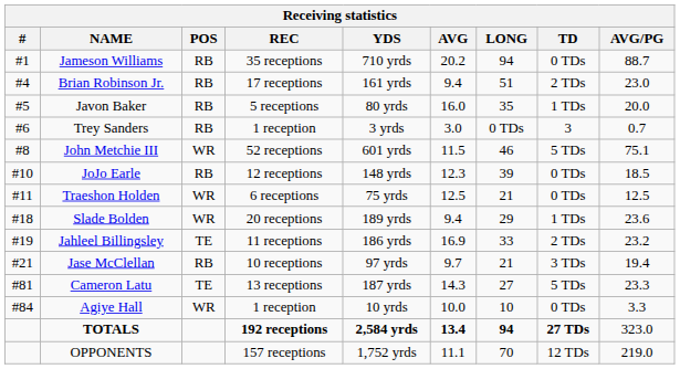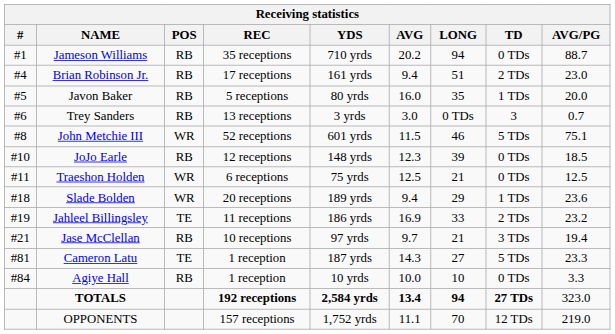Trey Sanders | REC: 1 reception -> 13 receptions
Cameron Latu | REC: 13 receptions -> 1 reception
Agiye Hall | POS: WR -> RB
